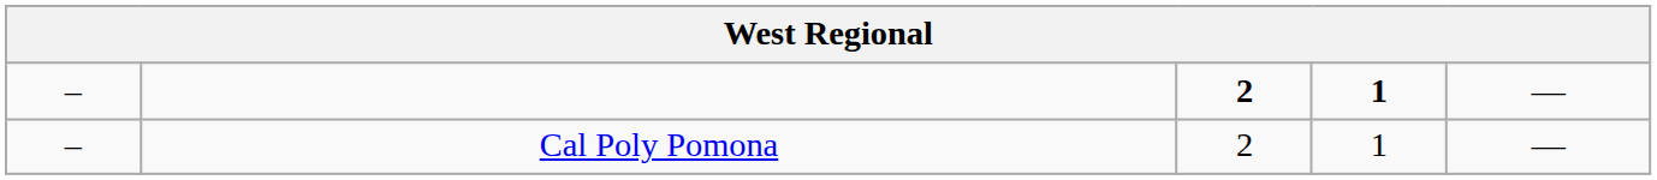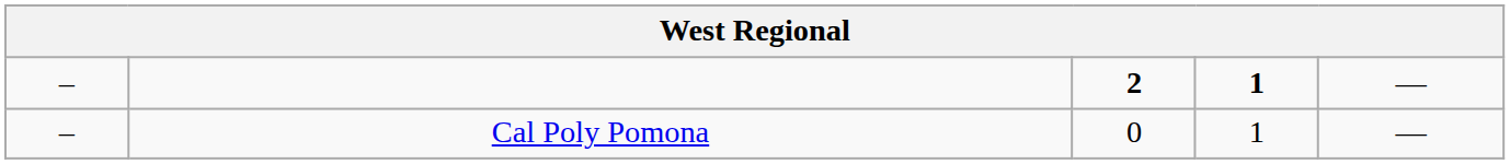Cal Poly Pomona | column 3: 2 -> 0
